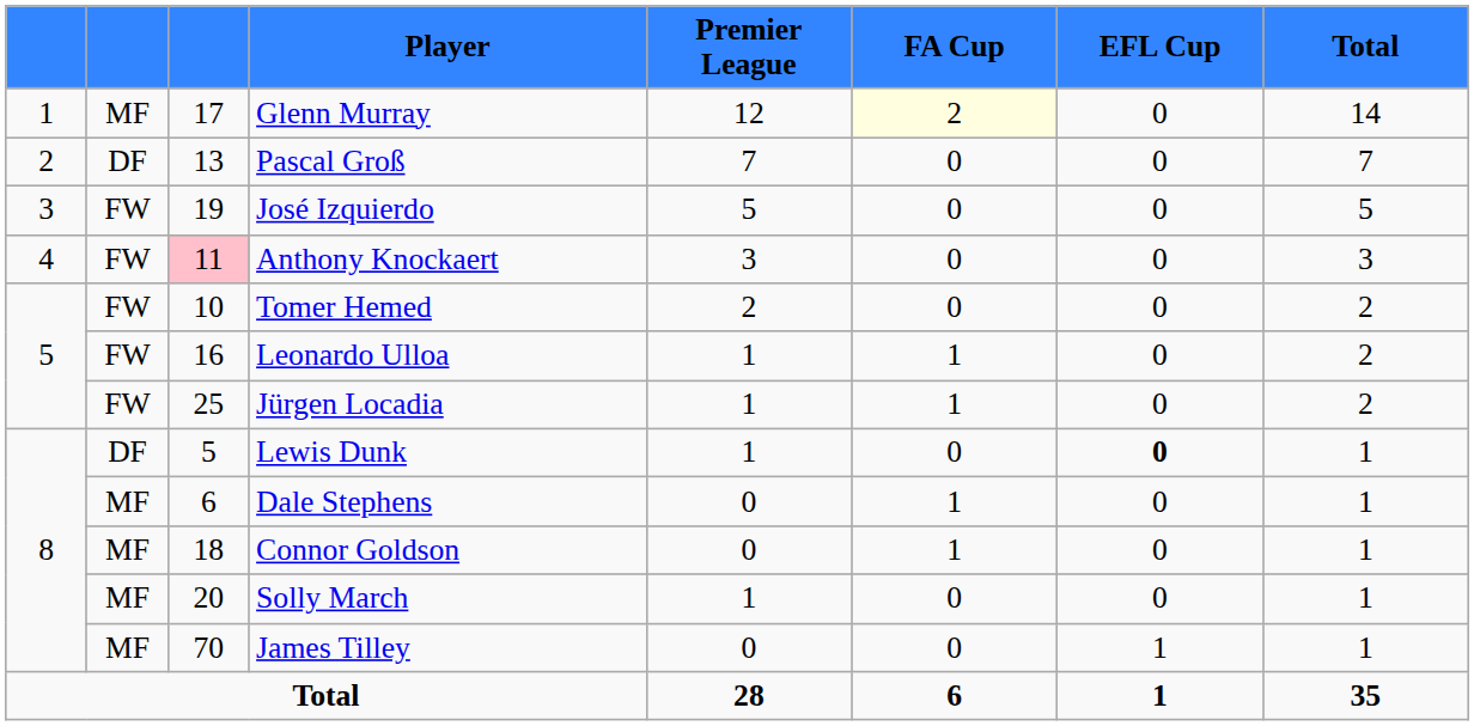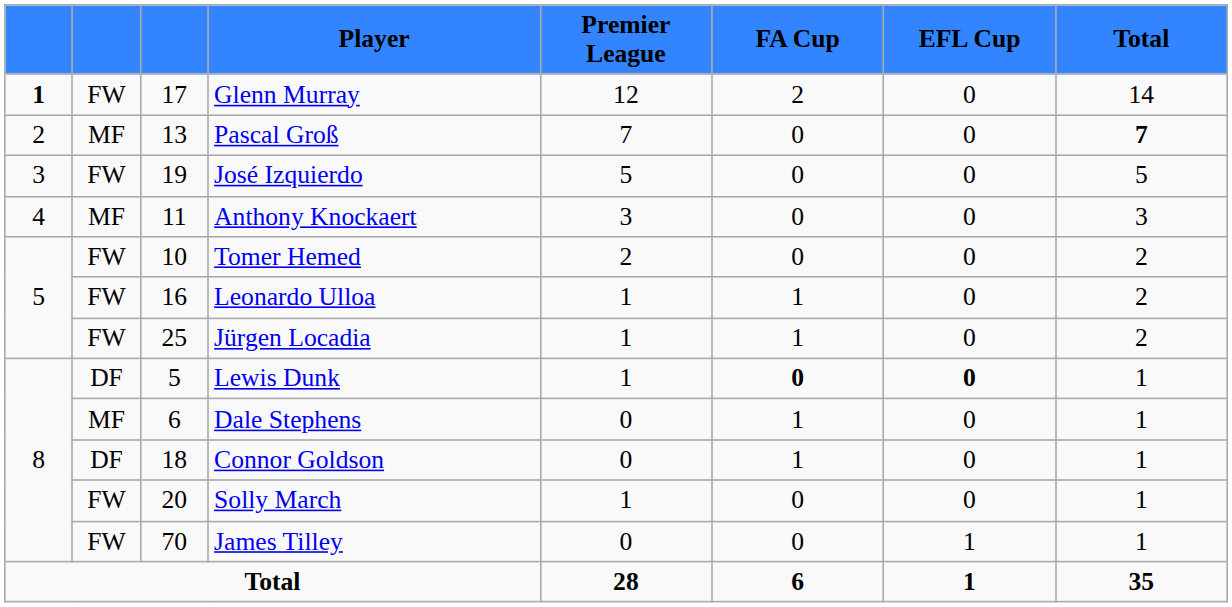Glenn Murray | column 1: normal -> bold
Glenn Murray | column 2: MF -> FW
Glenn Murray | FA Cup: lightyellow background -> no background
Pascal Groß | column 2: DF -> MF
Pascal Groß | Total: normal -> bold
Anthony Knockaert | column 2: FW -> MF
Anthony Knockaert | column 3: pink background -> no background
Lewis Dunk | FA Cup: normal -> bold
Connor Goldson | column 2: MF -> DF
Solly March | column 2: MF -> FW
James Tilley | column 2: MF -> FW
